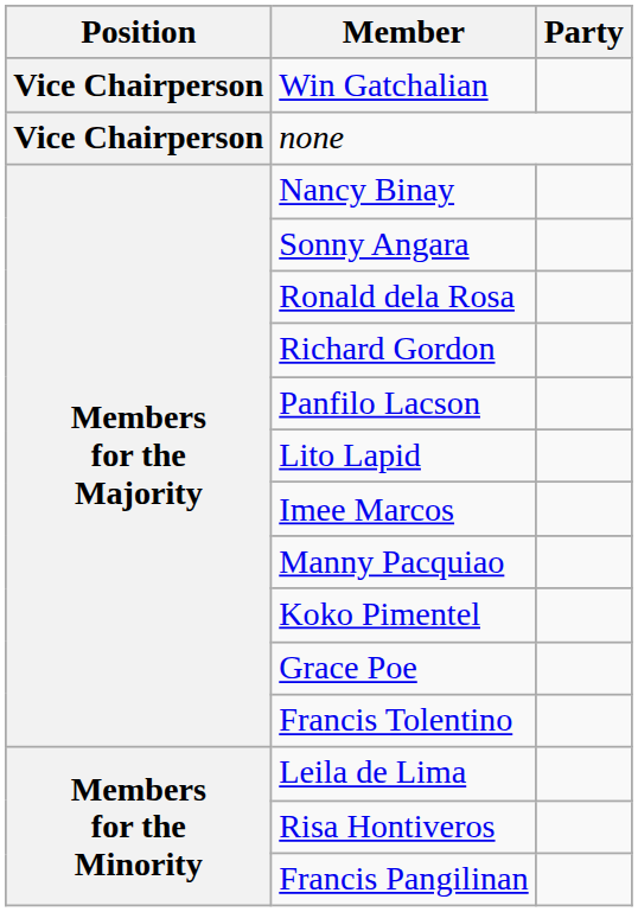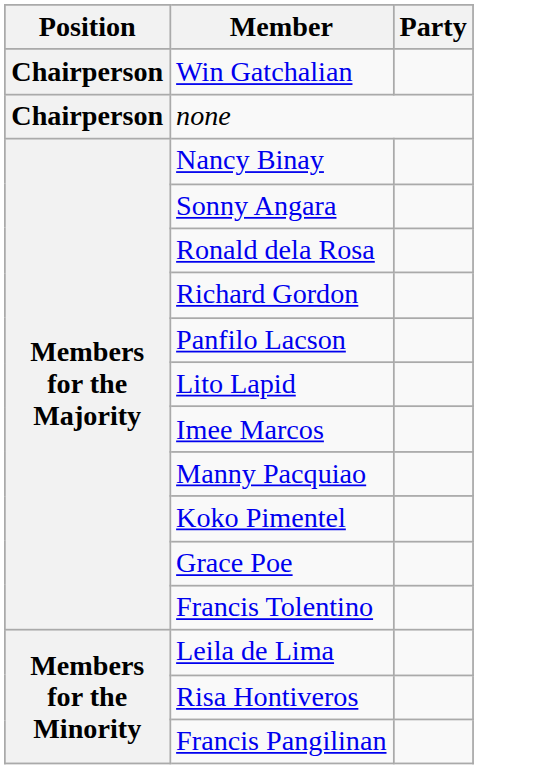Win Gatchalian | Position: Vice Chairperson -> Chairperson
none | Position: Vice Chairperson -> Chairperson
